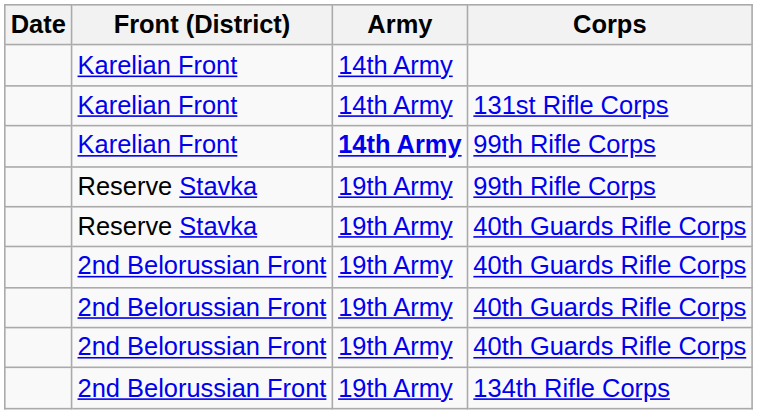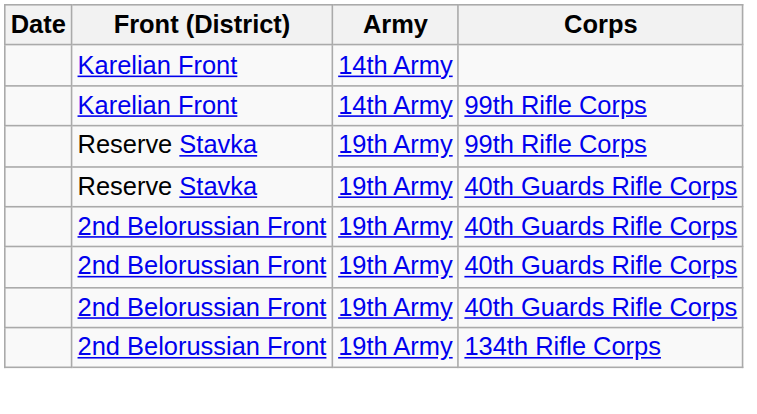- row: Karelian Front | 14th Army | 131st Rifle Corps
Karelian Front / 99th Rifle Corps | Army: bold -> normal
